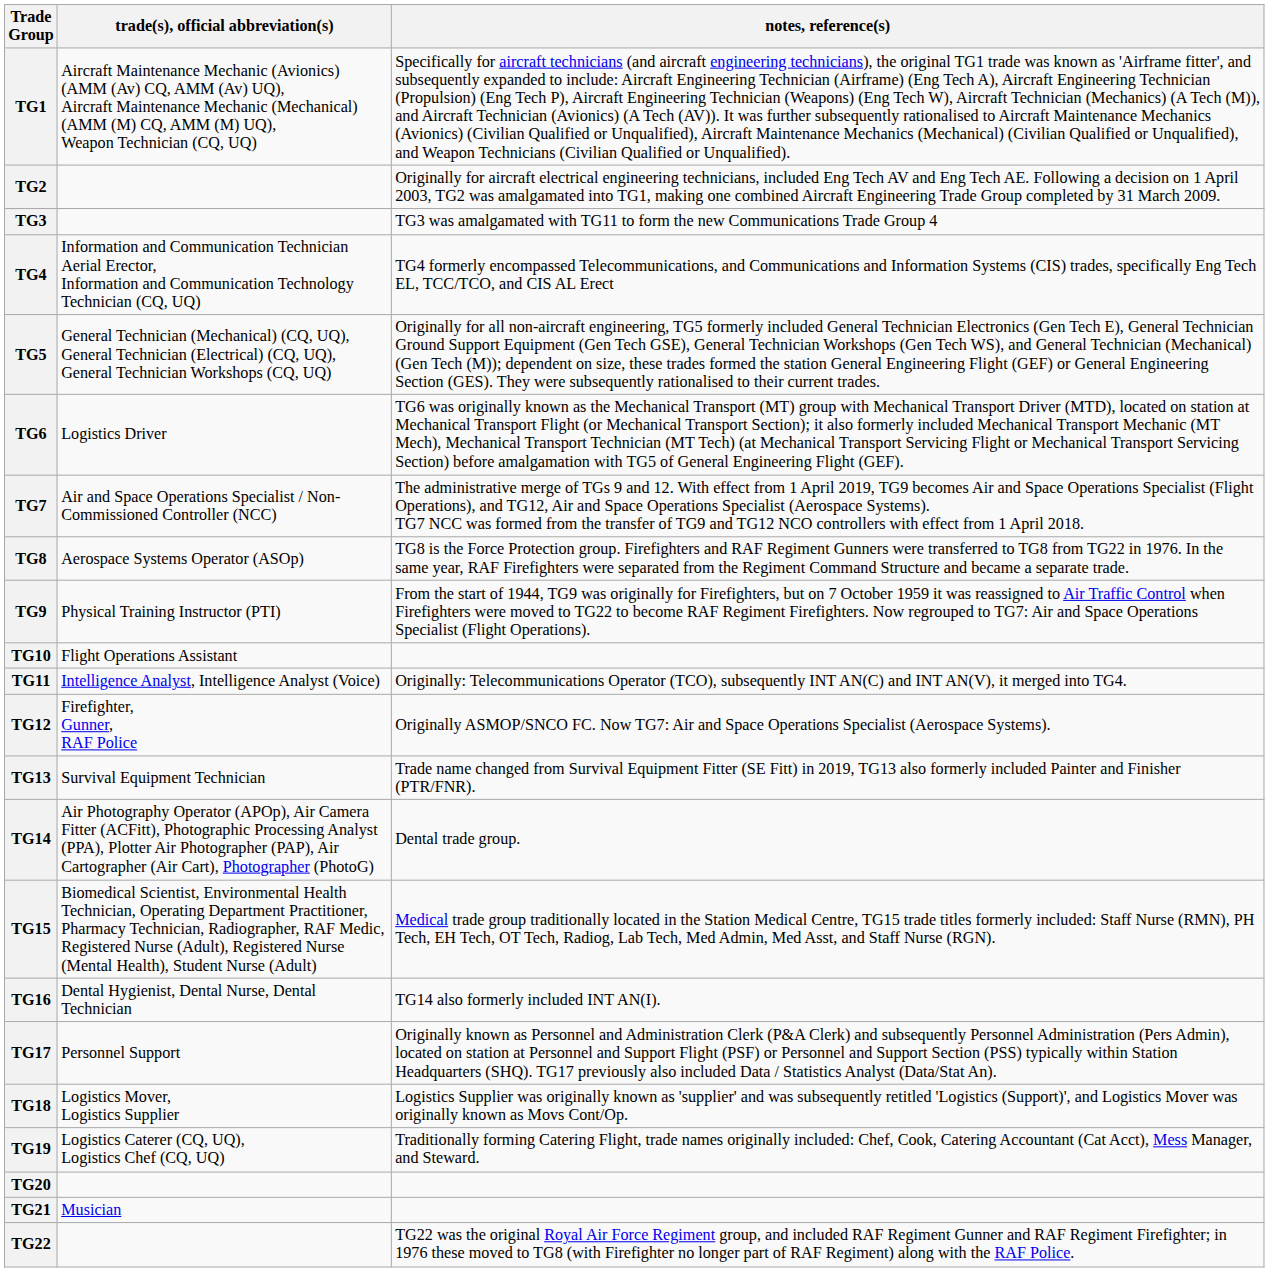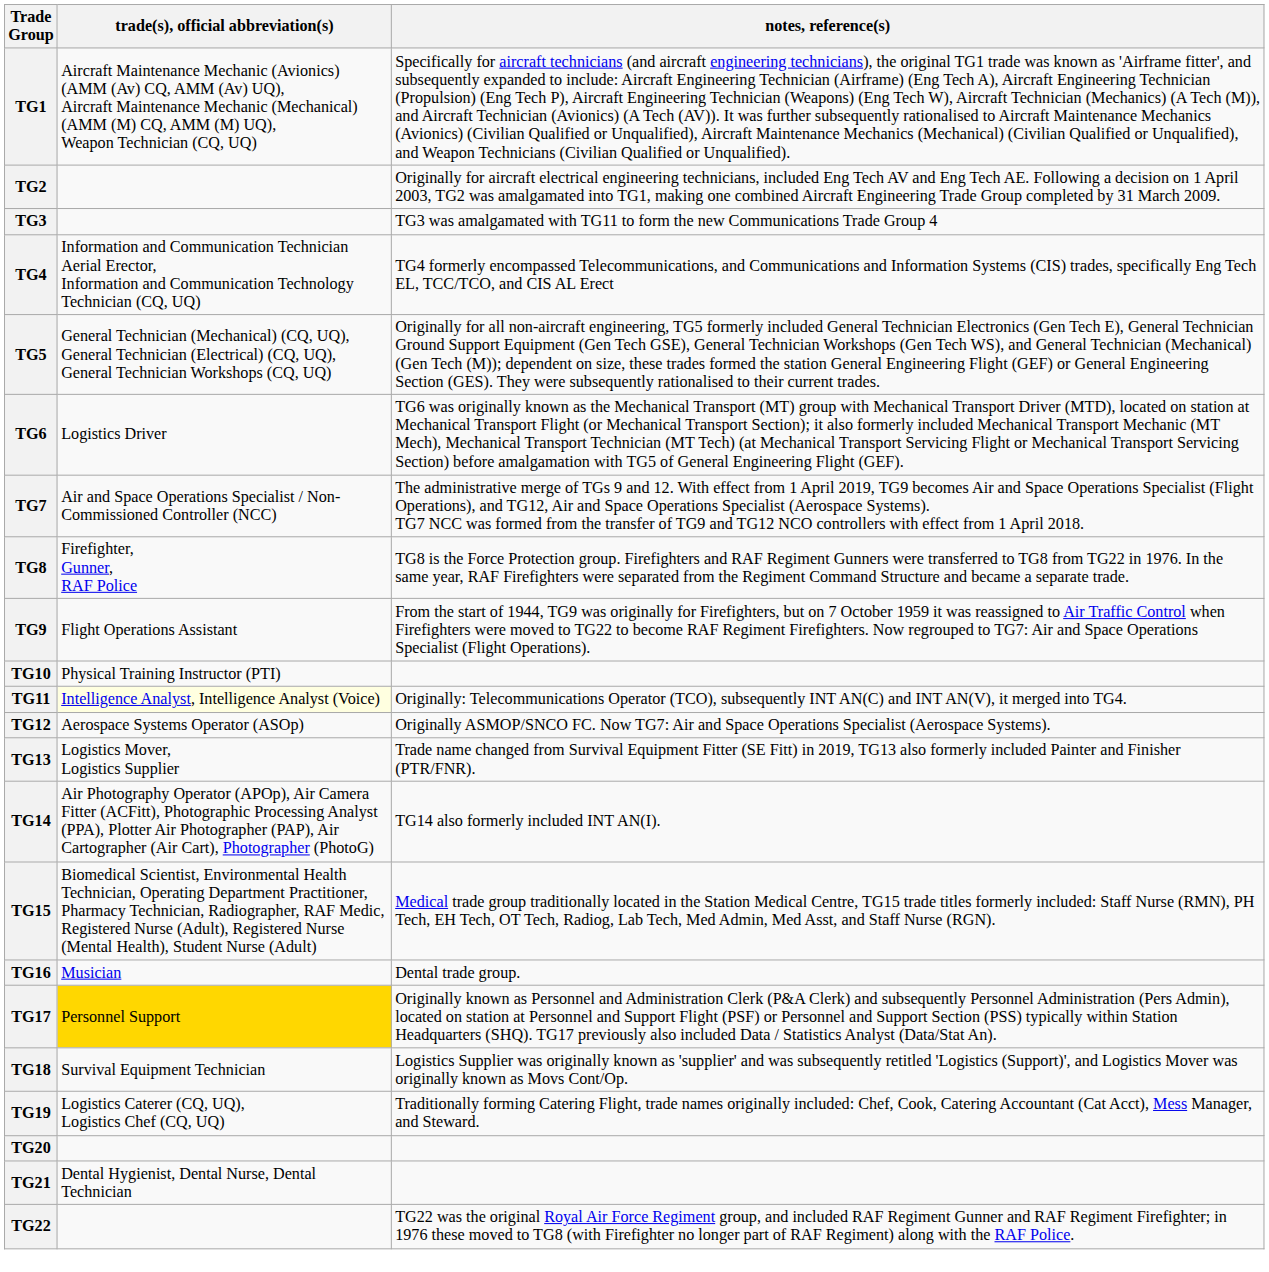TG8 | trade(s), official abbreviation(s): Aerospace Systems Operator (ASOp) -> Firefighter, Gunner, RAF Police
TG9 | trade(s), official abbreviation(s): Physical Training Instructor (PTI) -> Flight Operations Assistant
TG10 | trade(s), official abbreviation(s): Flight Operations Assistant -> Physical Training Instructor (PTI)
TG11 | trade(s), official abbreviation(s): no background -> lightyellow background
TG12 | trade(s), official abbreviation(s): Firefighter, Gunner, RAF Police -> Aerospace Systems Operator (ASOp)
TG13 | trade(s), official abbreviation(s): Survival Equipment Technician -> Logistics Mover, Logistics Supplier
TG14 | notes, reference(s): Dental trade group. -> TG14 also formerly included INT AN(I).
TG16 | trade(s), official abbreviation(s): Dental Hygienist, Dental Nurse, Dental Technician -> Musician
TG16 | notes, reference(s): TG14 also formerly included INT AN(I). -> Dental trade group.
TG17 | trade(s), official abbreviation(s): no background -> gold background
TG18 | trade(s), official abbreviation(s): Logistics Mover, Logistics Supplier -> Survival Equipment Technician
TG21 | trade(s), official abbreviation(s): Musician -> Dental Hygienist, Dental Nurse, Dental Technician
